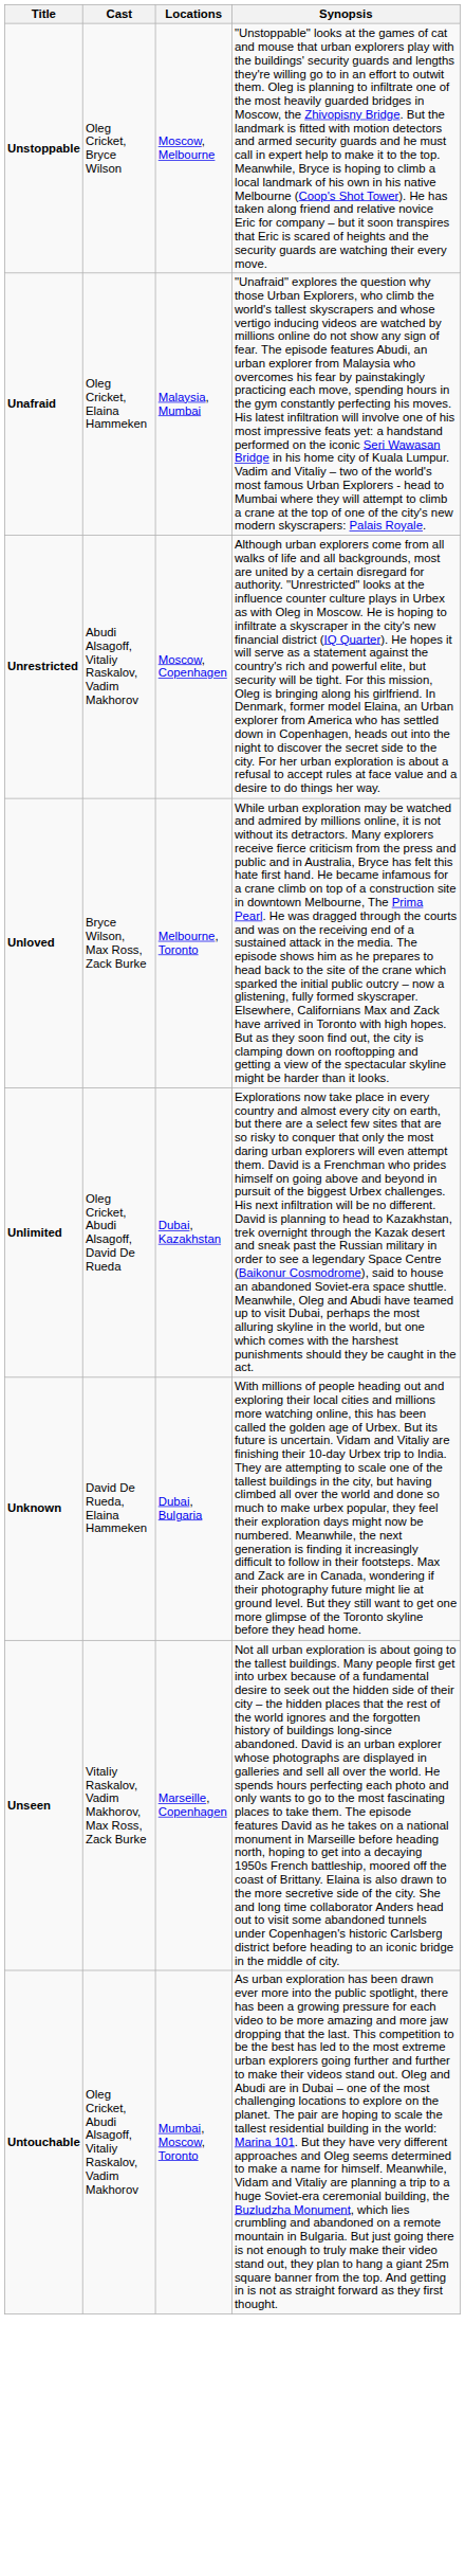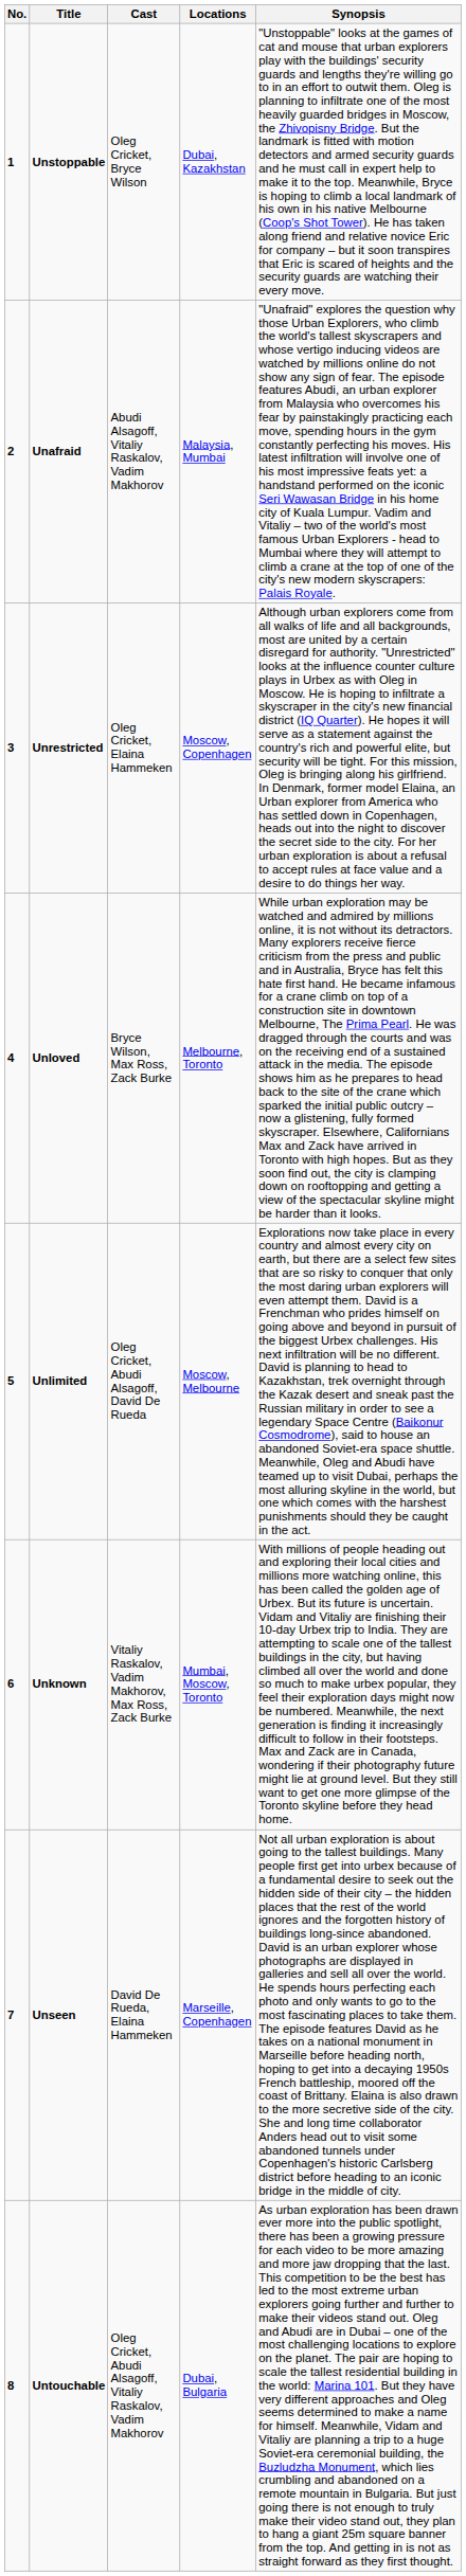+ column: No. | 1 | 2 | 3 | 4 | 5 | 6 | 7 | 8
Unstoppable | Locations: Moscow, Melbourne -> Dubai, Kazakhstan
Unafraid | Cast: Oleg Cricket, Elaina Hammeken -> Abudi Alsagoff, Vitaliy Raskalov, Vadim Makhorov
Unrestricted | Cast: Abudi Alsagoff, Vitaliy Raskalov, Vadim Makhorov -> Oleg Cricket, Elaina Hammeken
Unlimited | Locations: Dubai, Kazakhstan -> Moscow, Melbourne
Unknown | Cast: David De Rueda, Elaina Hammeken -> Vitaliy Raskalov, Vadim Makhorov, Max Ross, Zack Burke
Unknown | Locations: Dubai, Bulgaria -> Mumbai, Moscow, Toronto
Unseen | Cast: Vitaliy Raskalov, Vadim Makhorov, Max Ross, Zack Burke -> David De Rueda, Elaina Hammeken
Untouchable | Locations: Mumbai, Moscow, Toronto -> Dubai, Bulgaria
